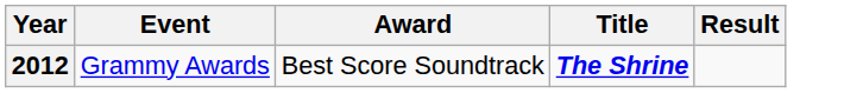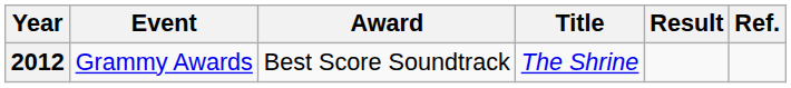+ column: Ref.
2012 | Title: bold -> normal
